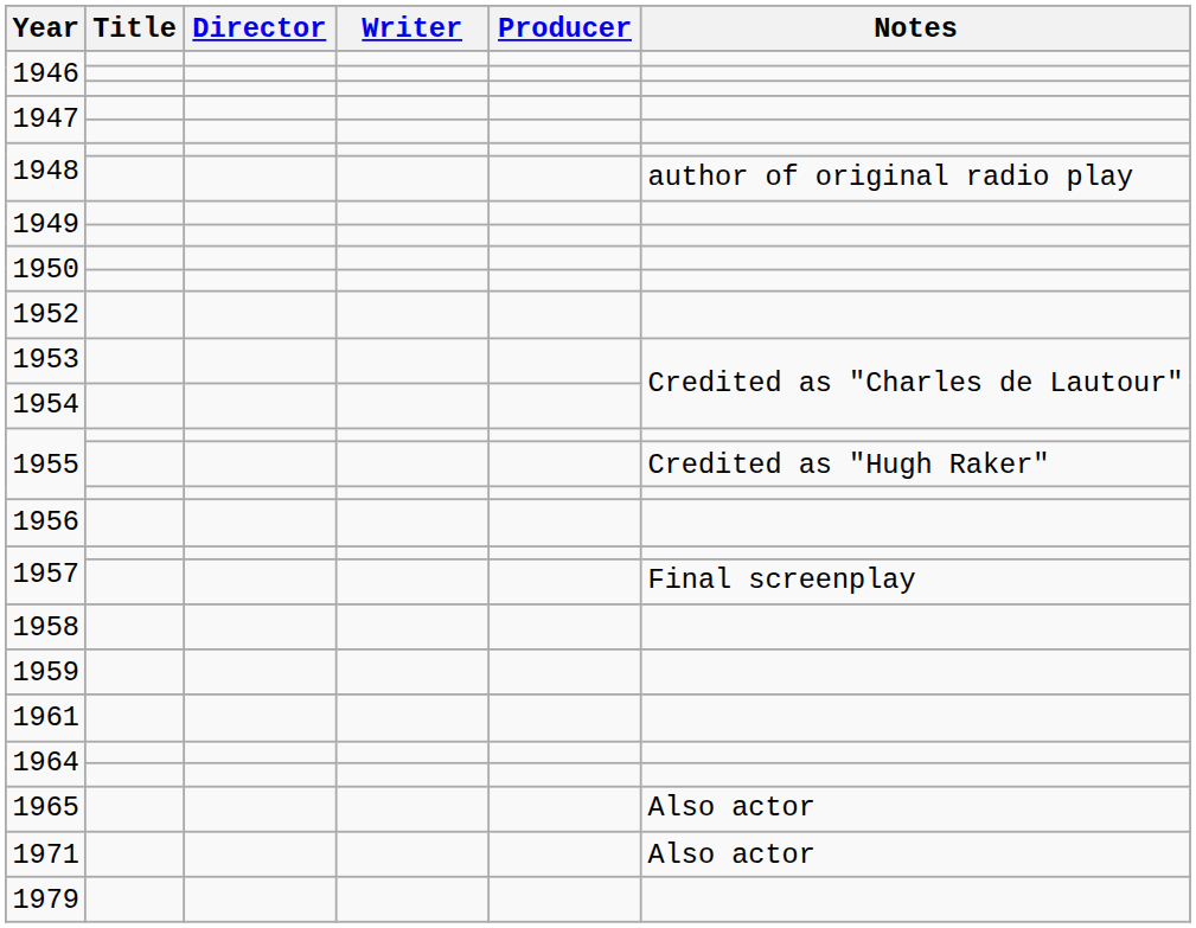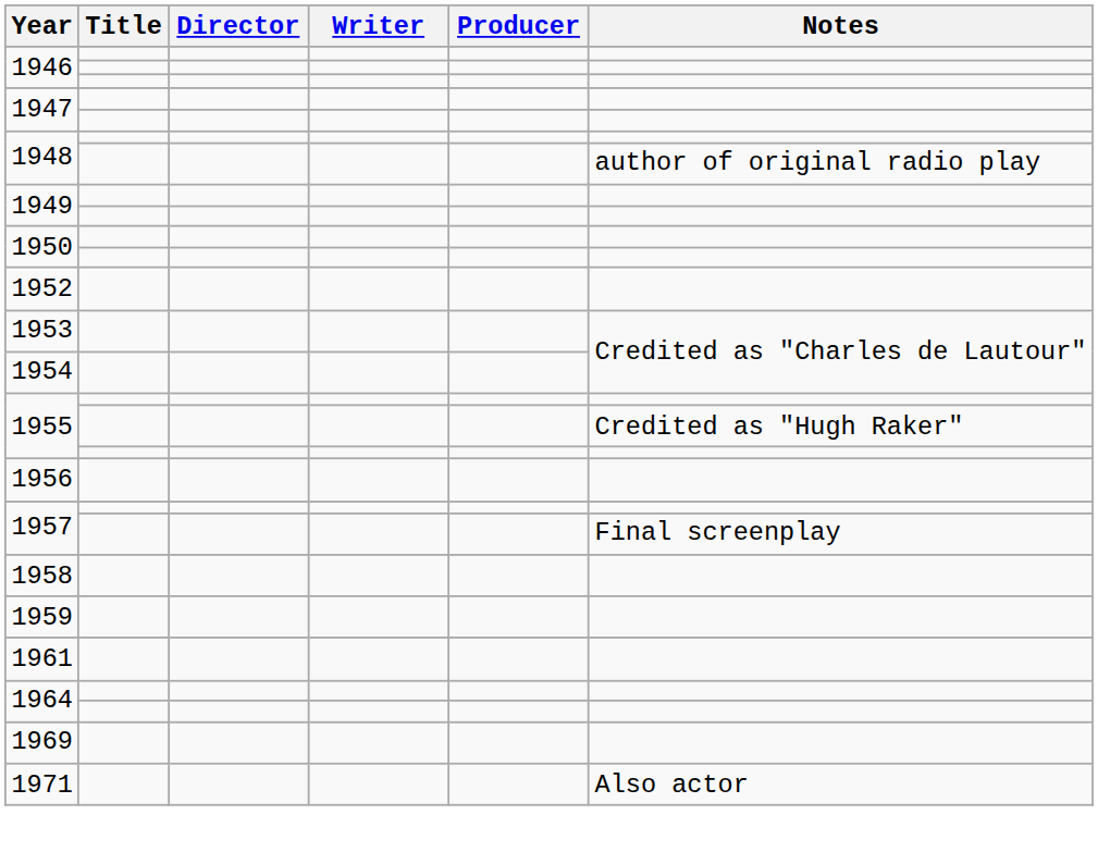- row: 1965 | Also actor
+ row: 1969
- row: 1979
